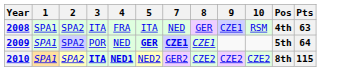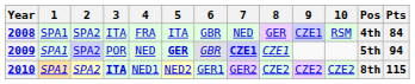+ column: 6 | GBR | GBR | GER1
2008 | Pts: 63 -> 84
2009 | Pts: 64 -> 94
2010 | 4: bold -> normal
